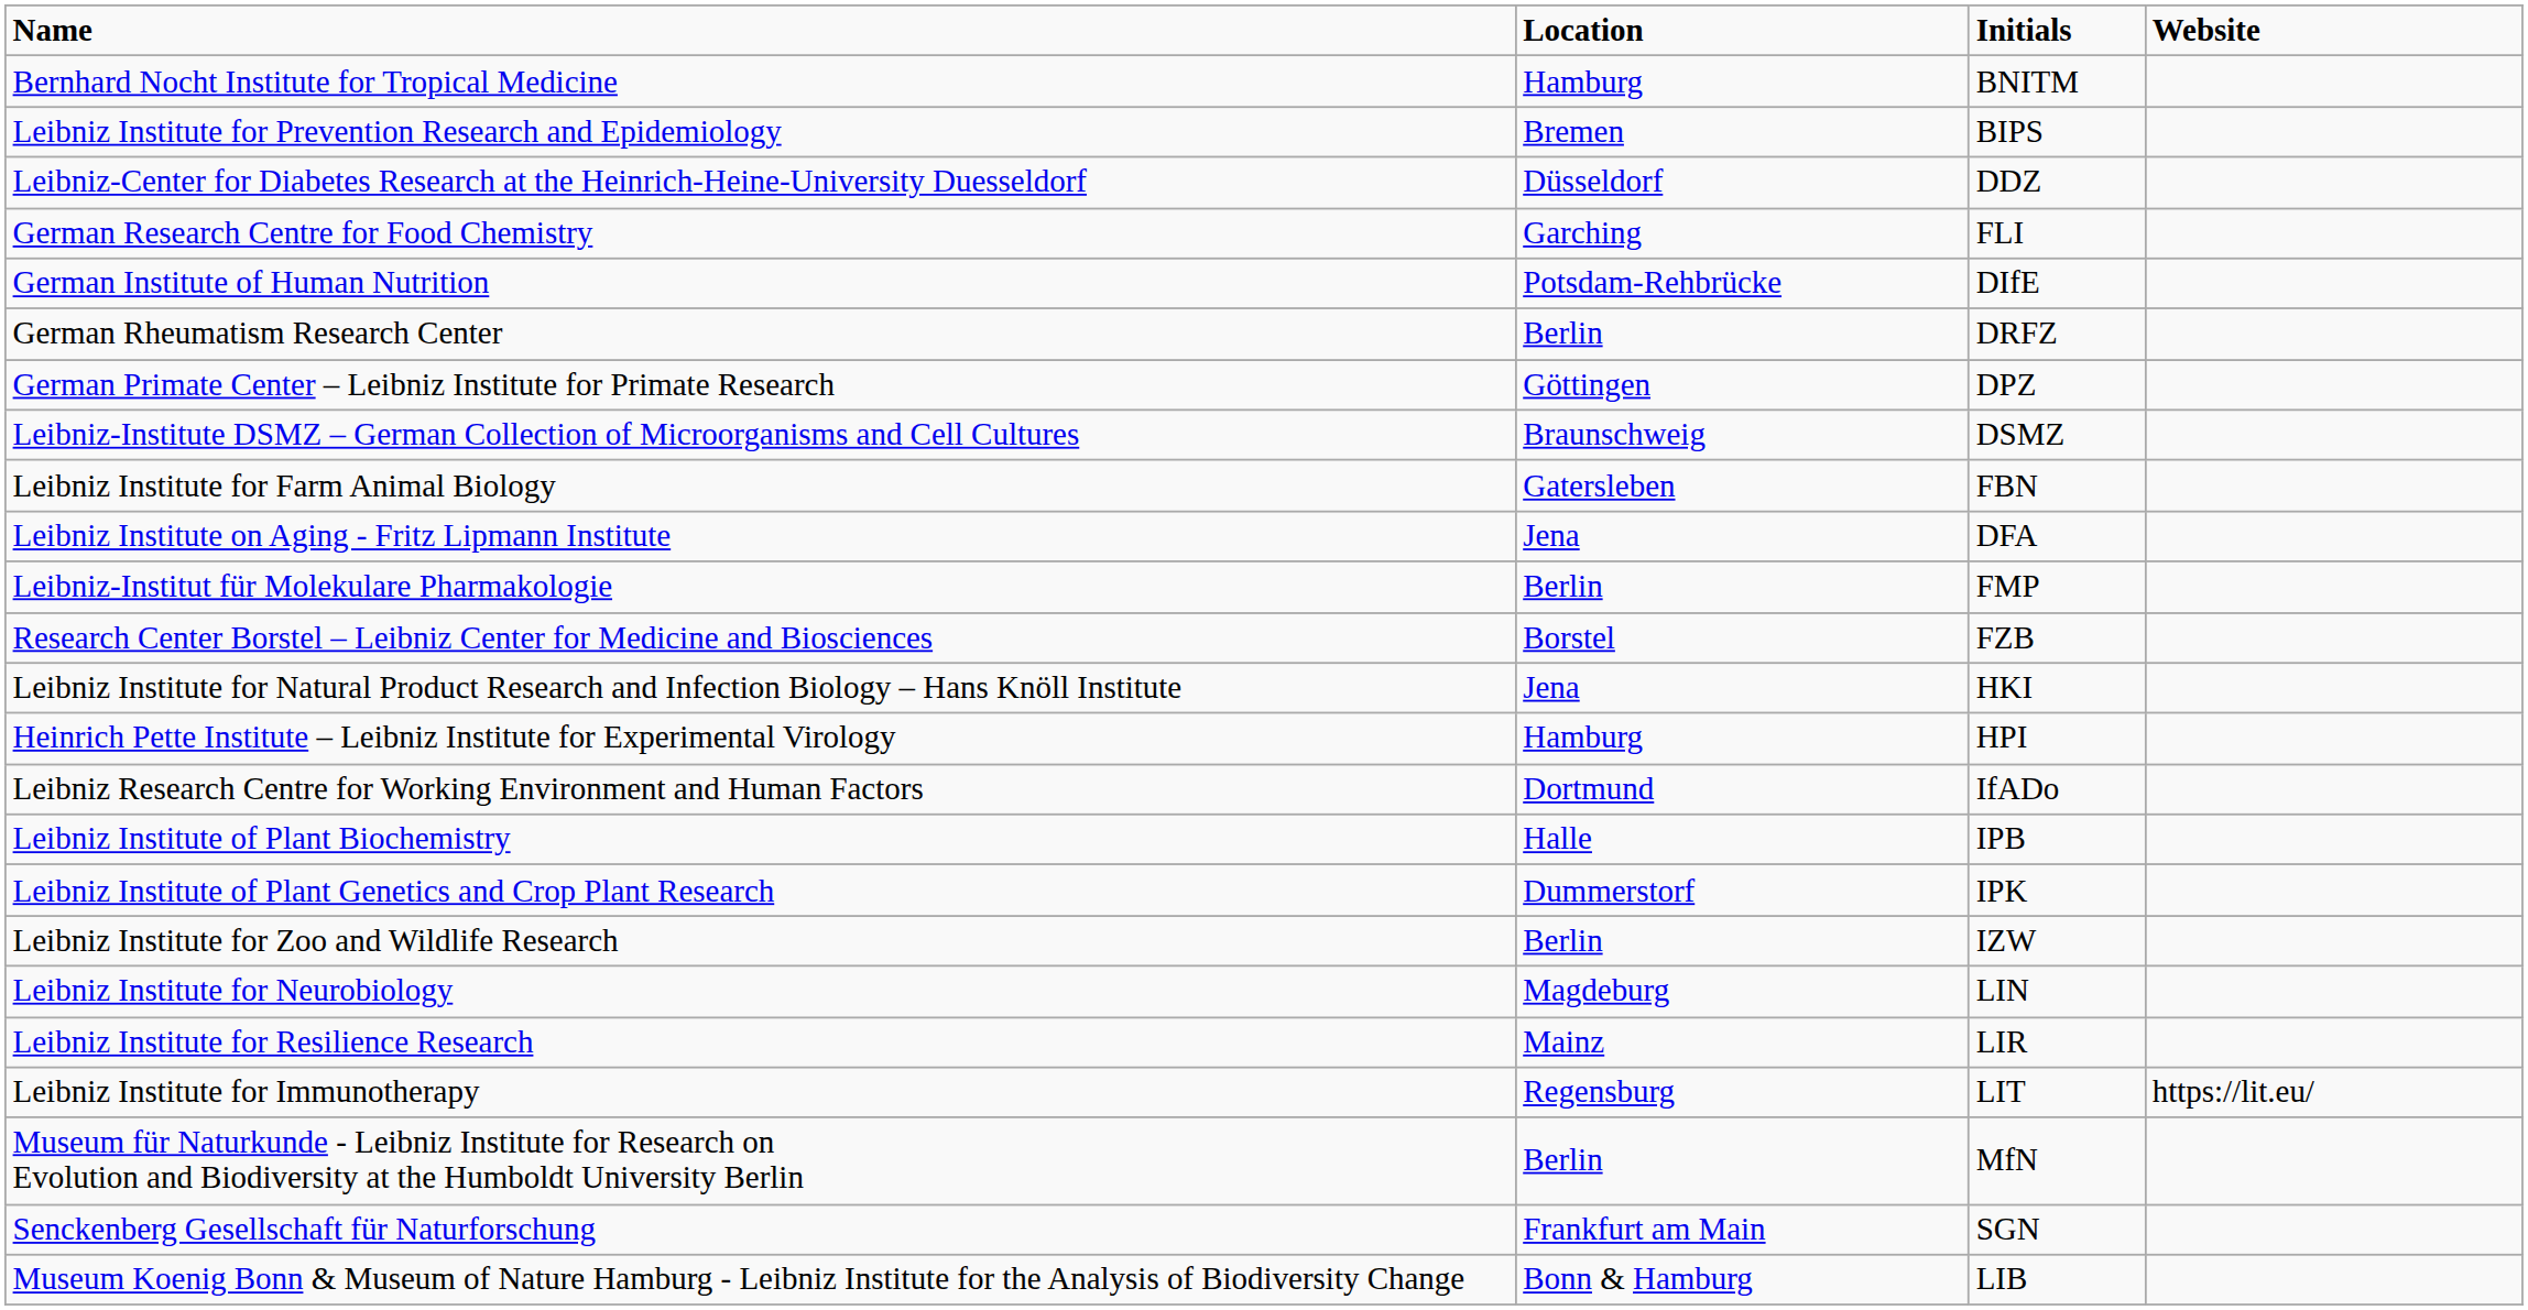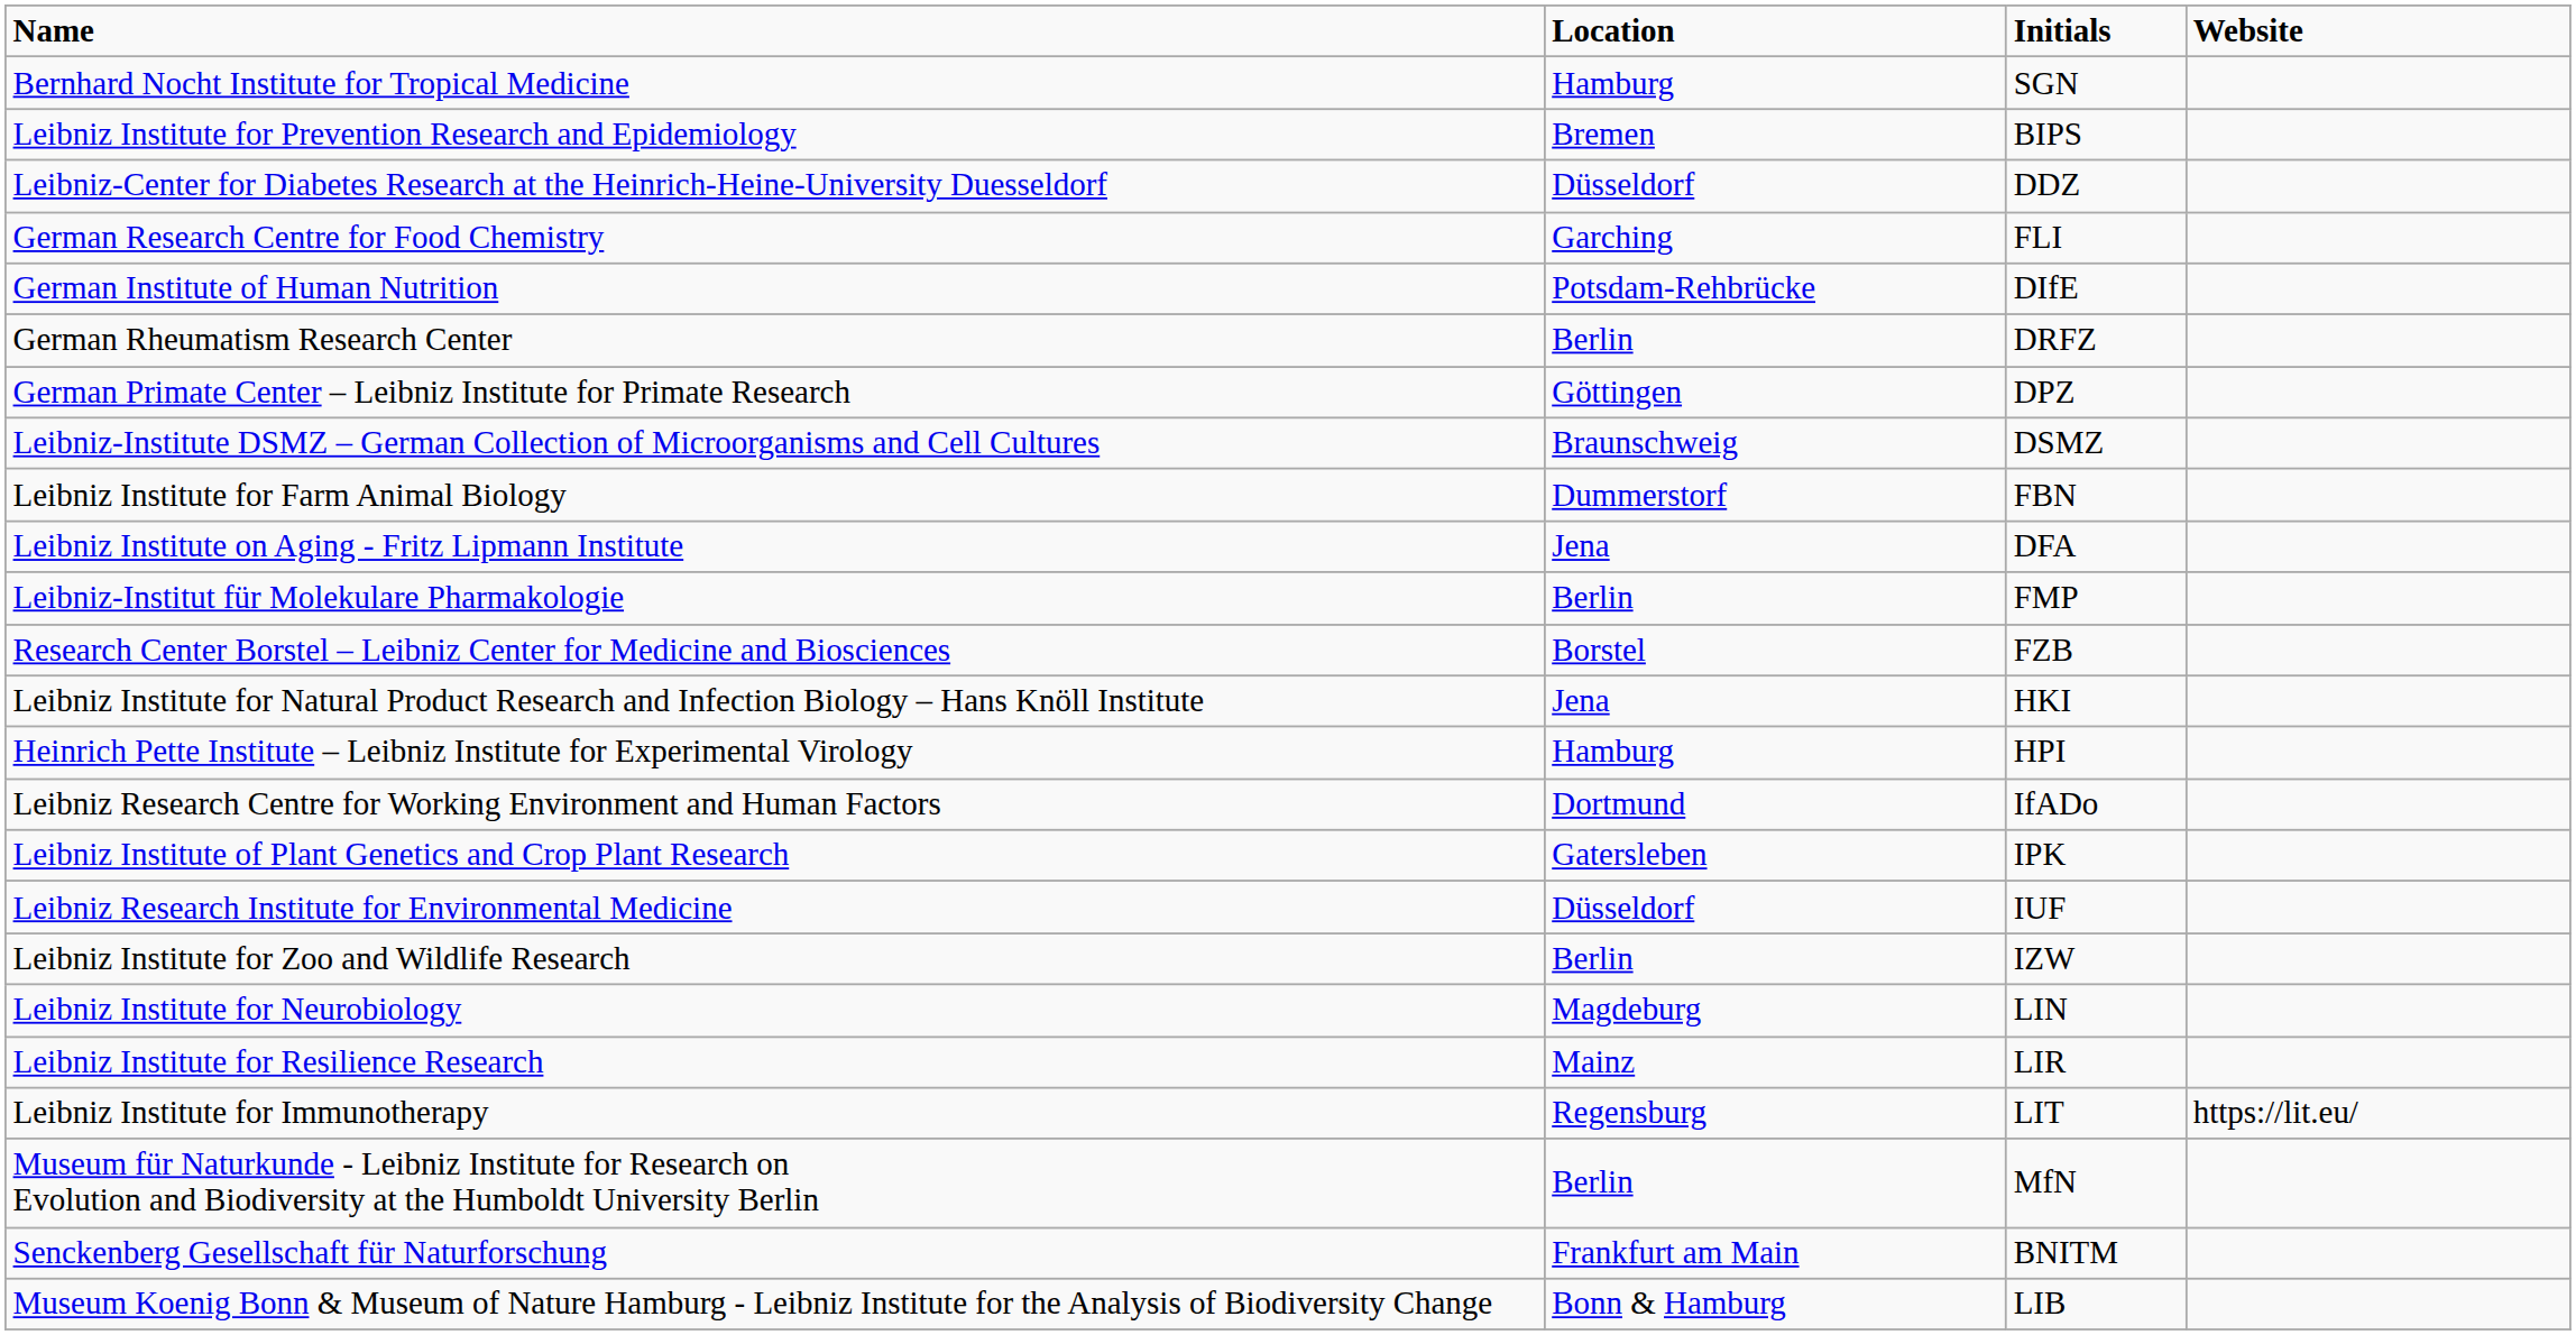Bernhard Nocht Institute for Tropical Medicine | Initials: BNITM -> SGN
Leibniz Institute for Farm Animal Biology | Location: Gatersleben -> Dummerstorf
- row: Leibniz Institute of Plant Biochemistry | Halle | IPB
Leibniz Institute of Plant Genetics and Crop Plant Research | Location: Dummerstorf -> Gatersleben
+ row: Leibniz Research Institute for Environmental Medicine | Düsseldorf | IUF
Senckenberg Gesellschaft für Naturforschung | Initials: SGN -> BNITM
